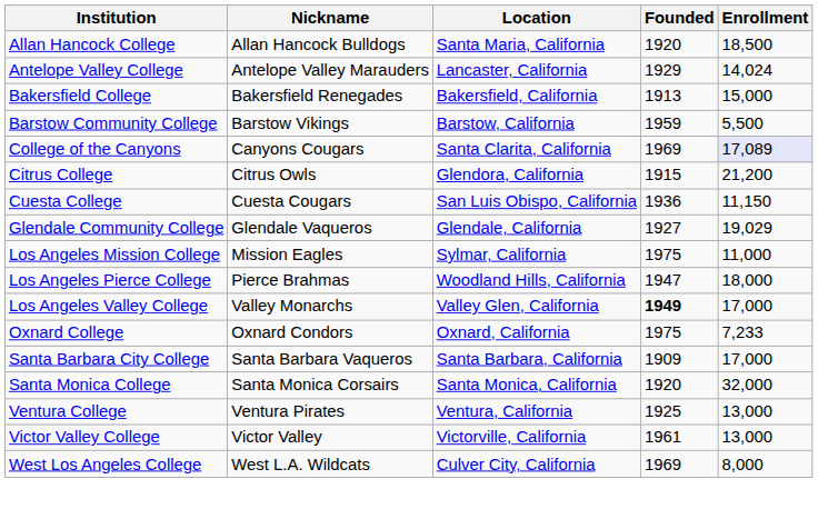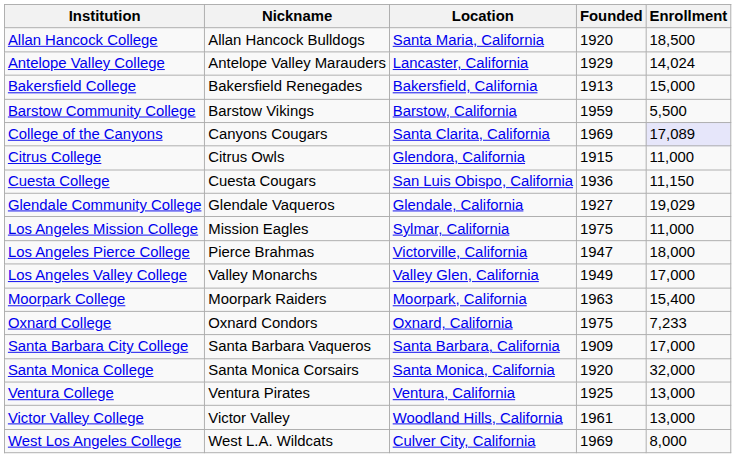Citrus College | Enrollment: 21,200 -> 11,000
Los Angeles Pierce College | Location: Woodland Hills, California -> Victorville, California
Los Angeles Valley College | Founded: bold -> normal
+ row: Moorpark College | Moorpark Raiders | Moorpark, California | 1963 | 15,400
Victor Valley College | Location: Victorville, California -> Woodland Hills, California
